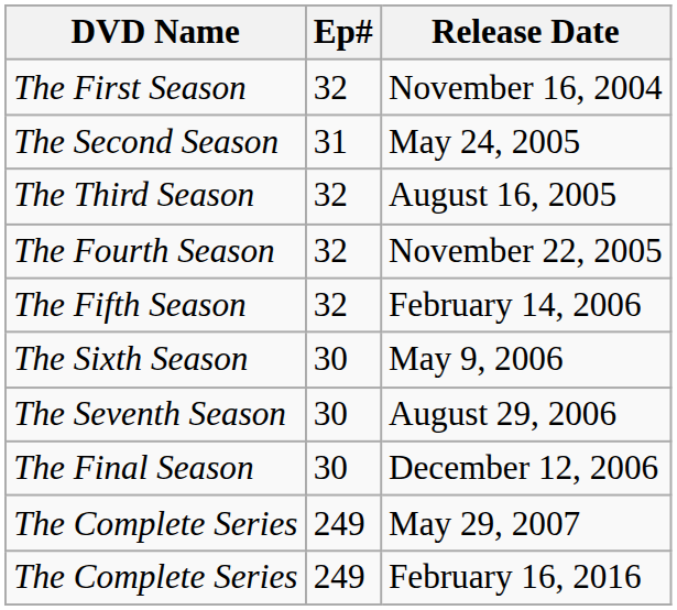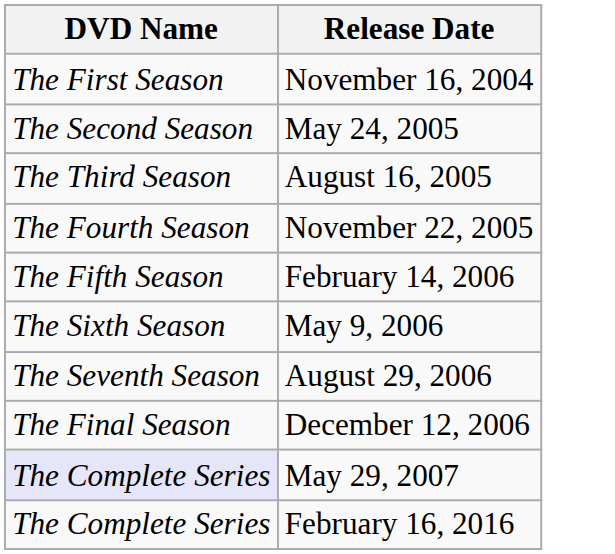- column: Ep# | 32 | 31 | 32 | 32 | 32 | 30 | 30 | 30 | 249 | 249
May 29, 2007 | DVD Name: no background -> lavender background
